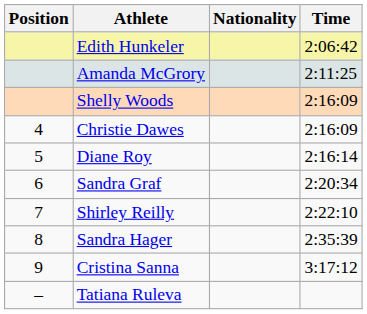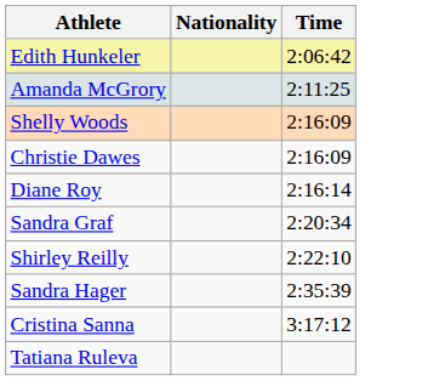- column: Position | 4 | 5 | 6 | 7 | 8 | 9 | –
